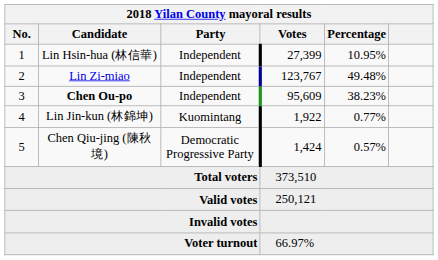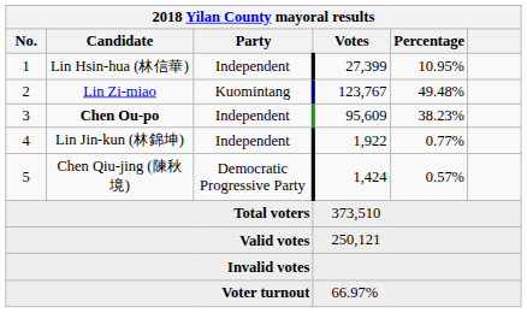Lin Zi-miao | Party: Independent -> Kuomintang
Lin Jin-kun (林錦坤) | Party: Kuomintang -> Independent
